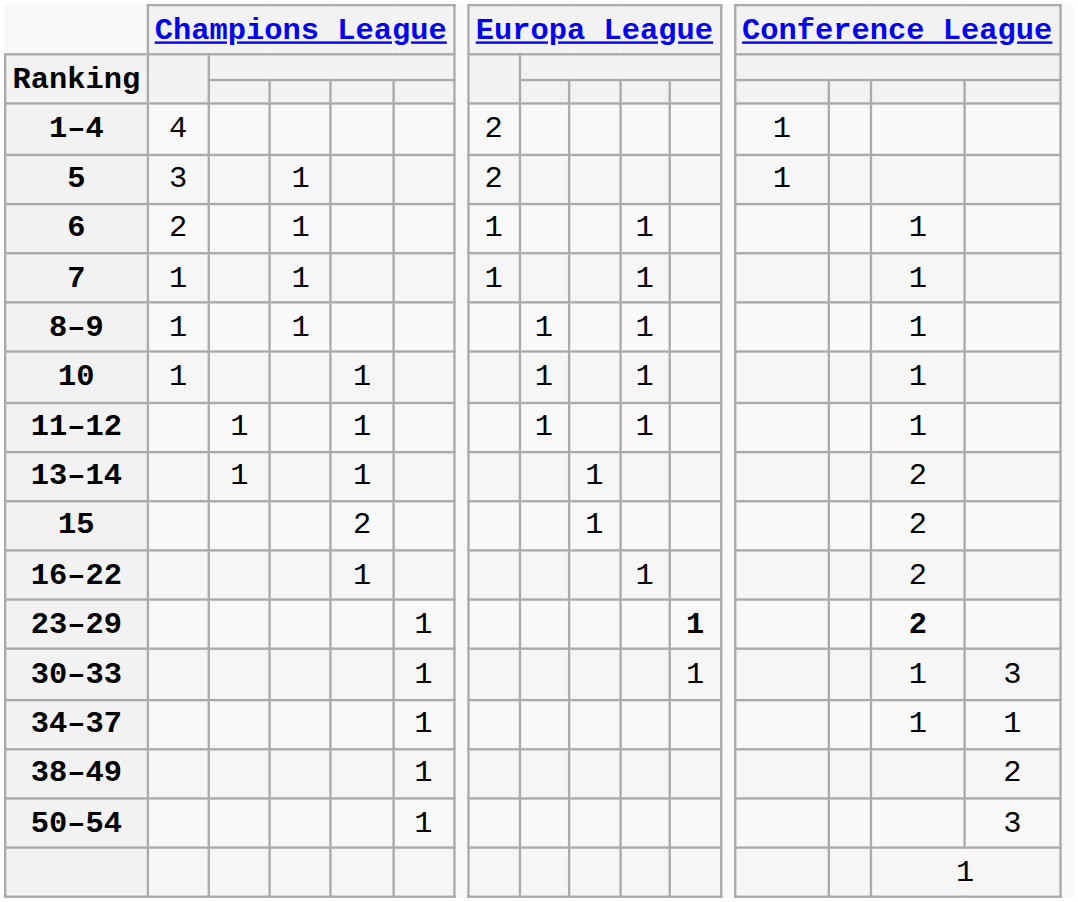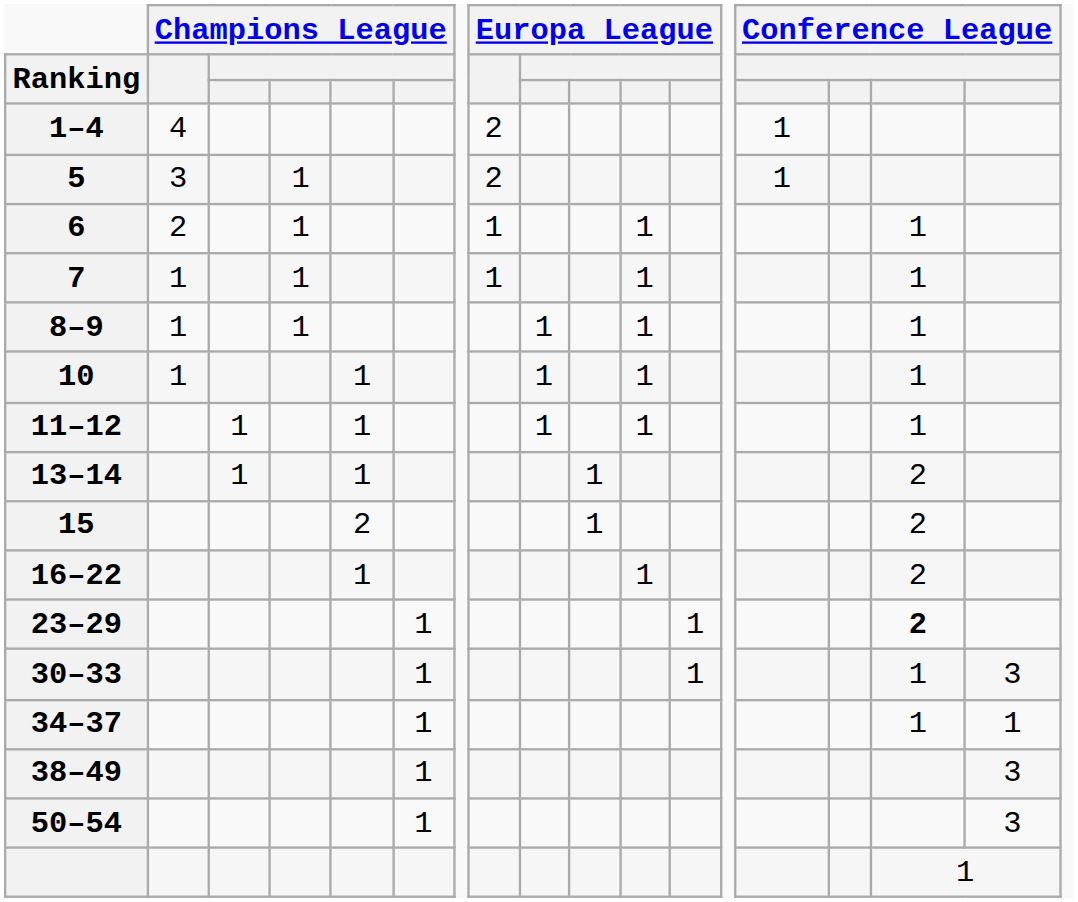23–29 | column 12: bold -> normal
38–49 | column 17: 2 -> 3
